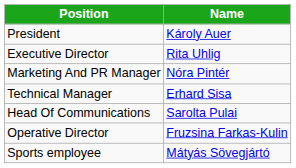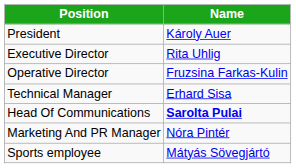rows swapped: Operative Director <-> Marketing And PR Manager
Head Of Communications | Name: normal -> bold
